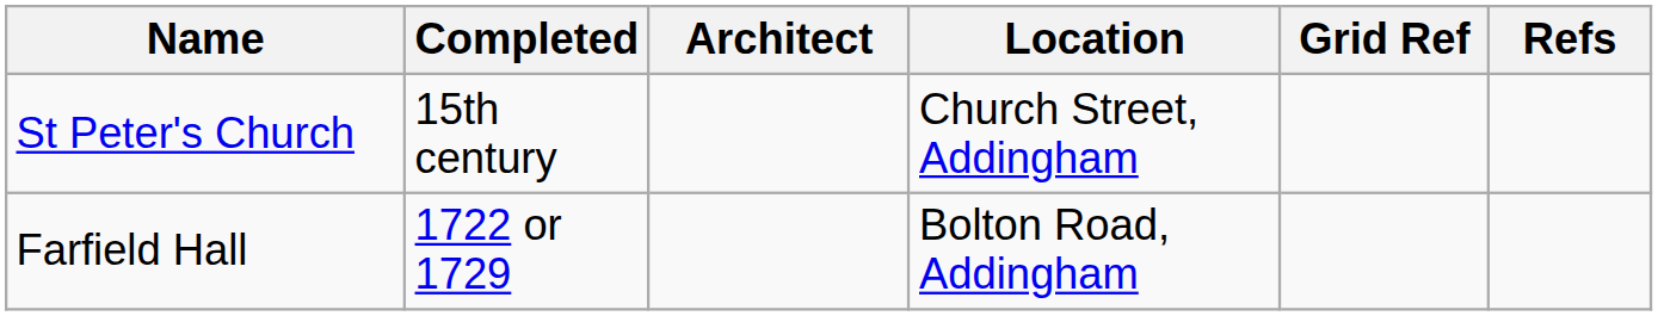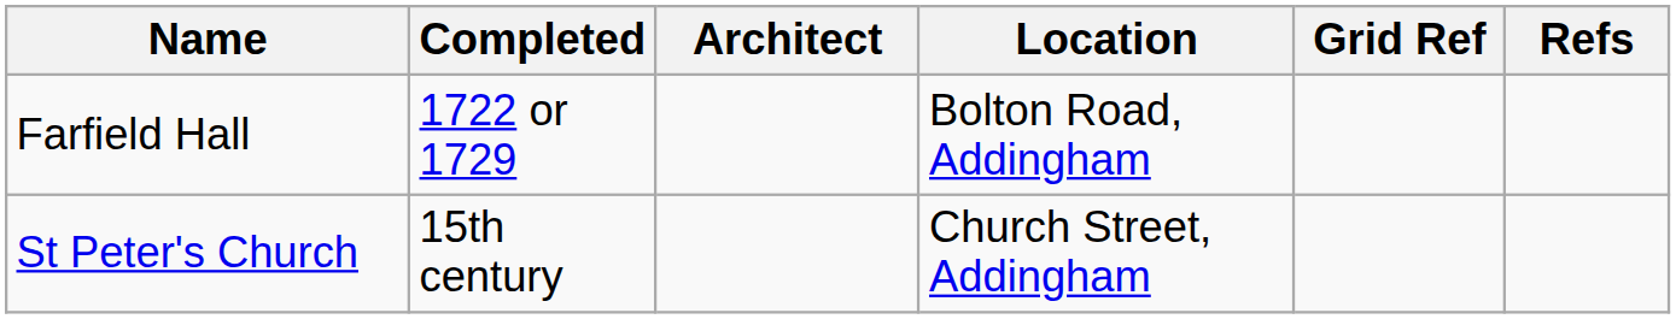rows swapped: Farfield Hall <-> St Peter's Church
